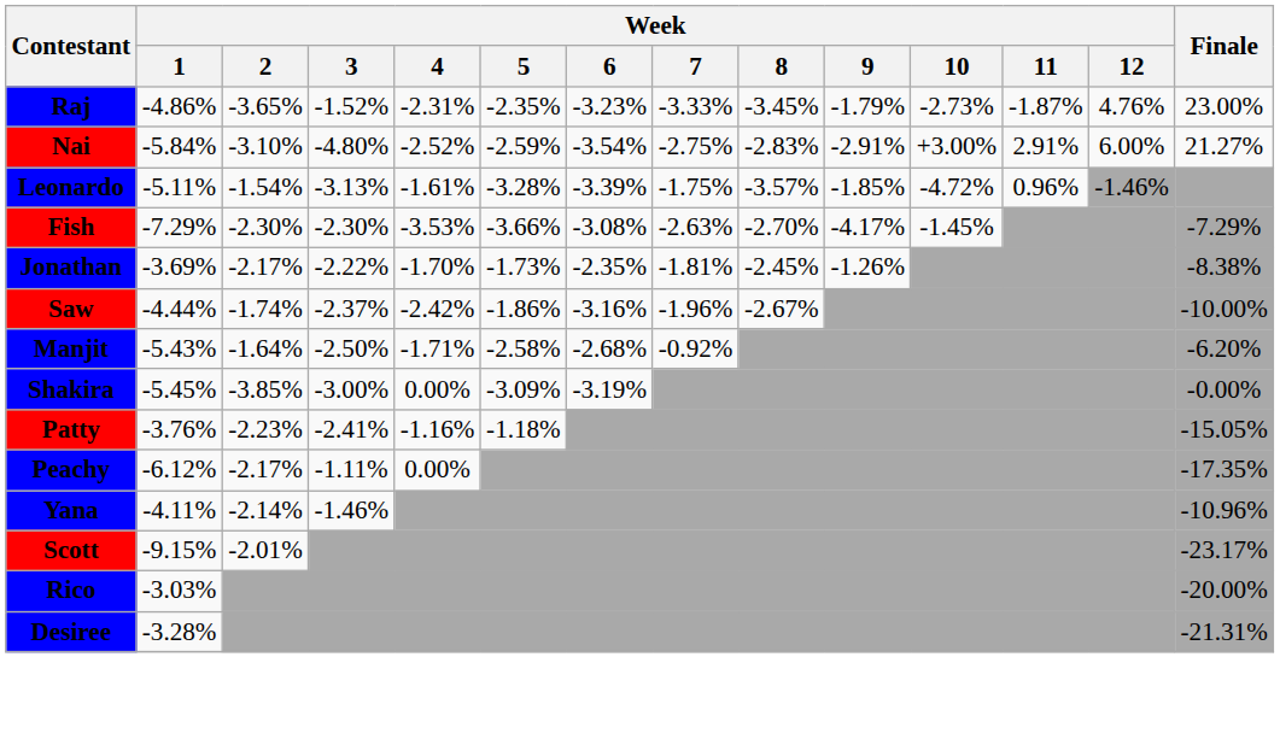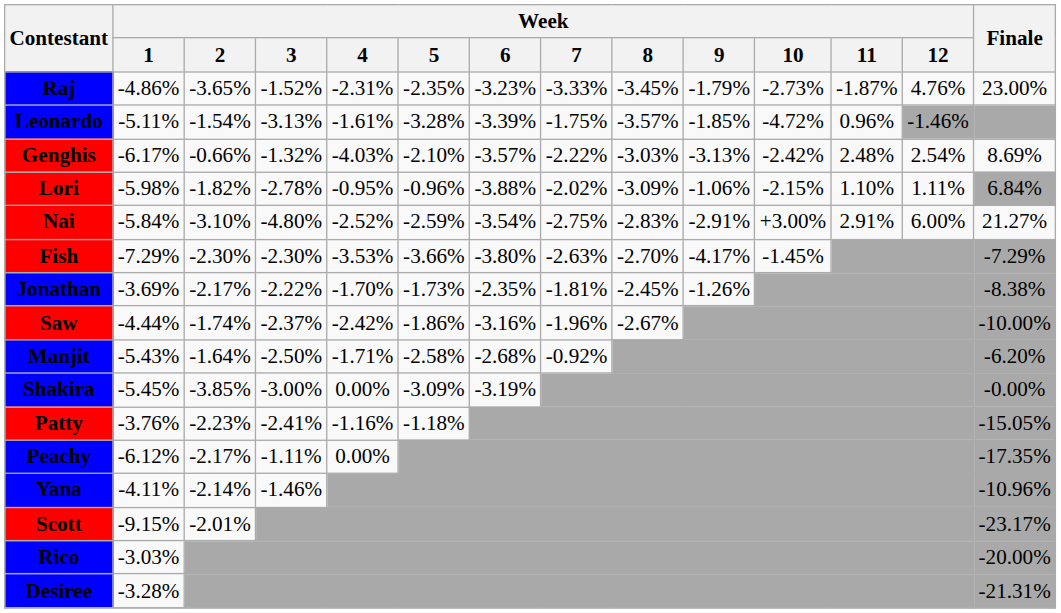rows swapped: Nai <-> Leonardo
+ row: Genghis | -6.17% | -0.66% | -1.32% | -4.03% | -2.10% | -3.57% | -2.22% | -3.03% | -3.13% | -2.42% | 2.48% | 2.54% | 8.69%
+ row: Lori | -5.98% | -1.82% | -2.78% | -0.95% | -0.96% | -3.88% | -2.02% | -3.09% | -1.06% | -2.15% | 1.10% | 1.11% | 6.84%
Fish | Week / 6: -3.08% -> -3.80%
